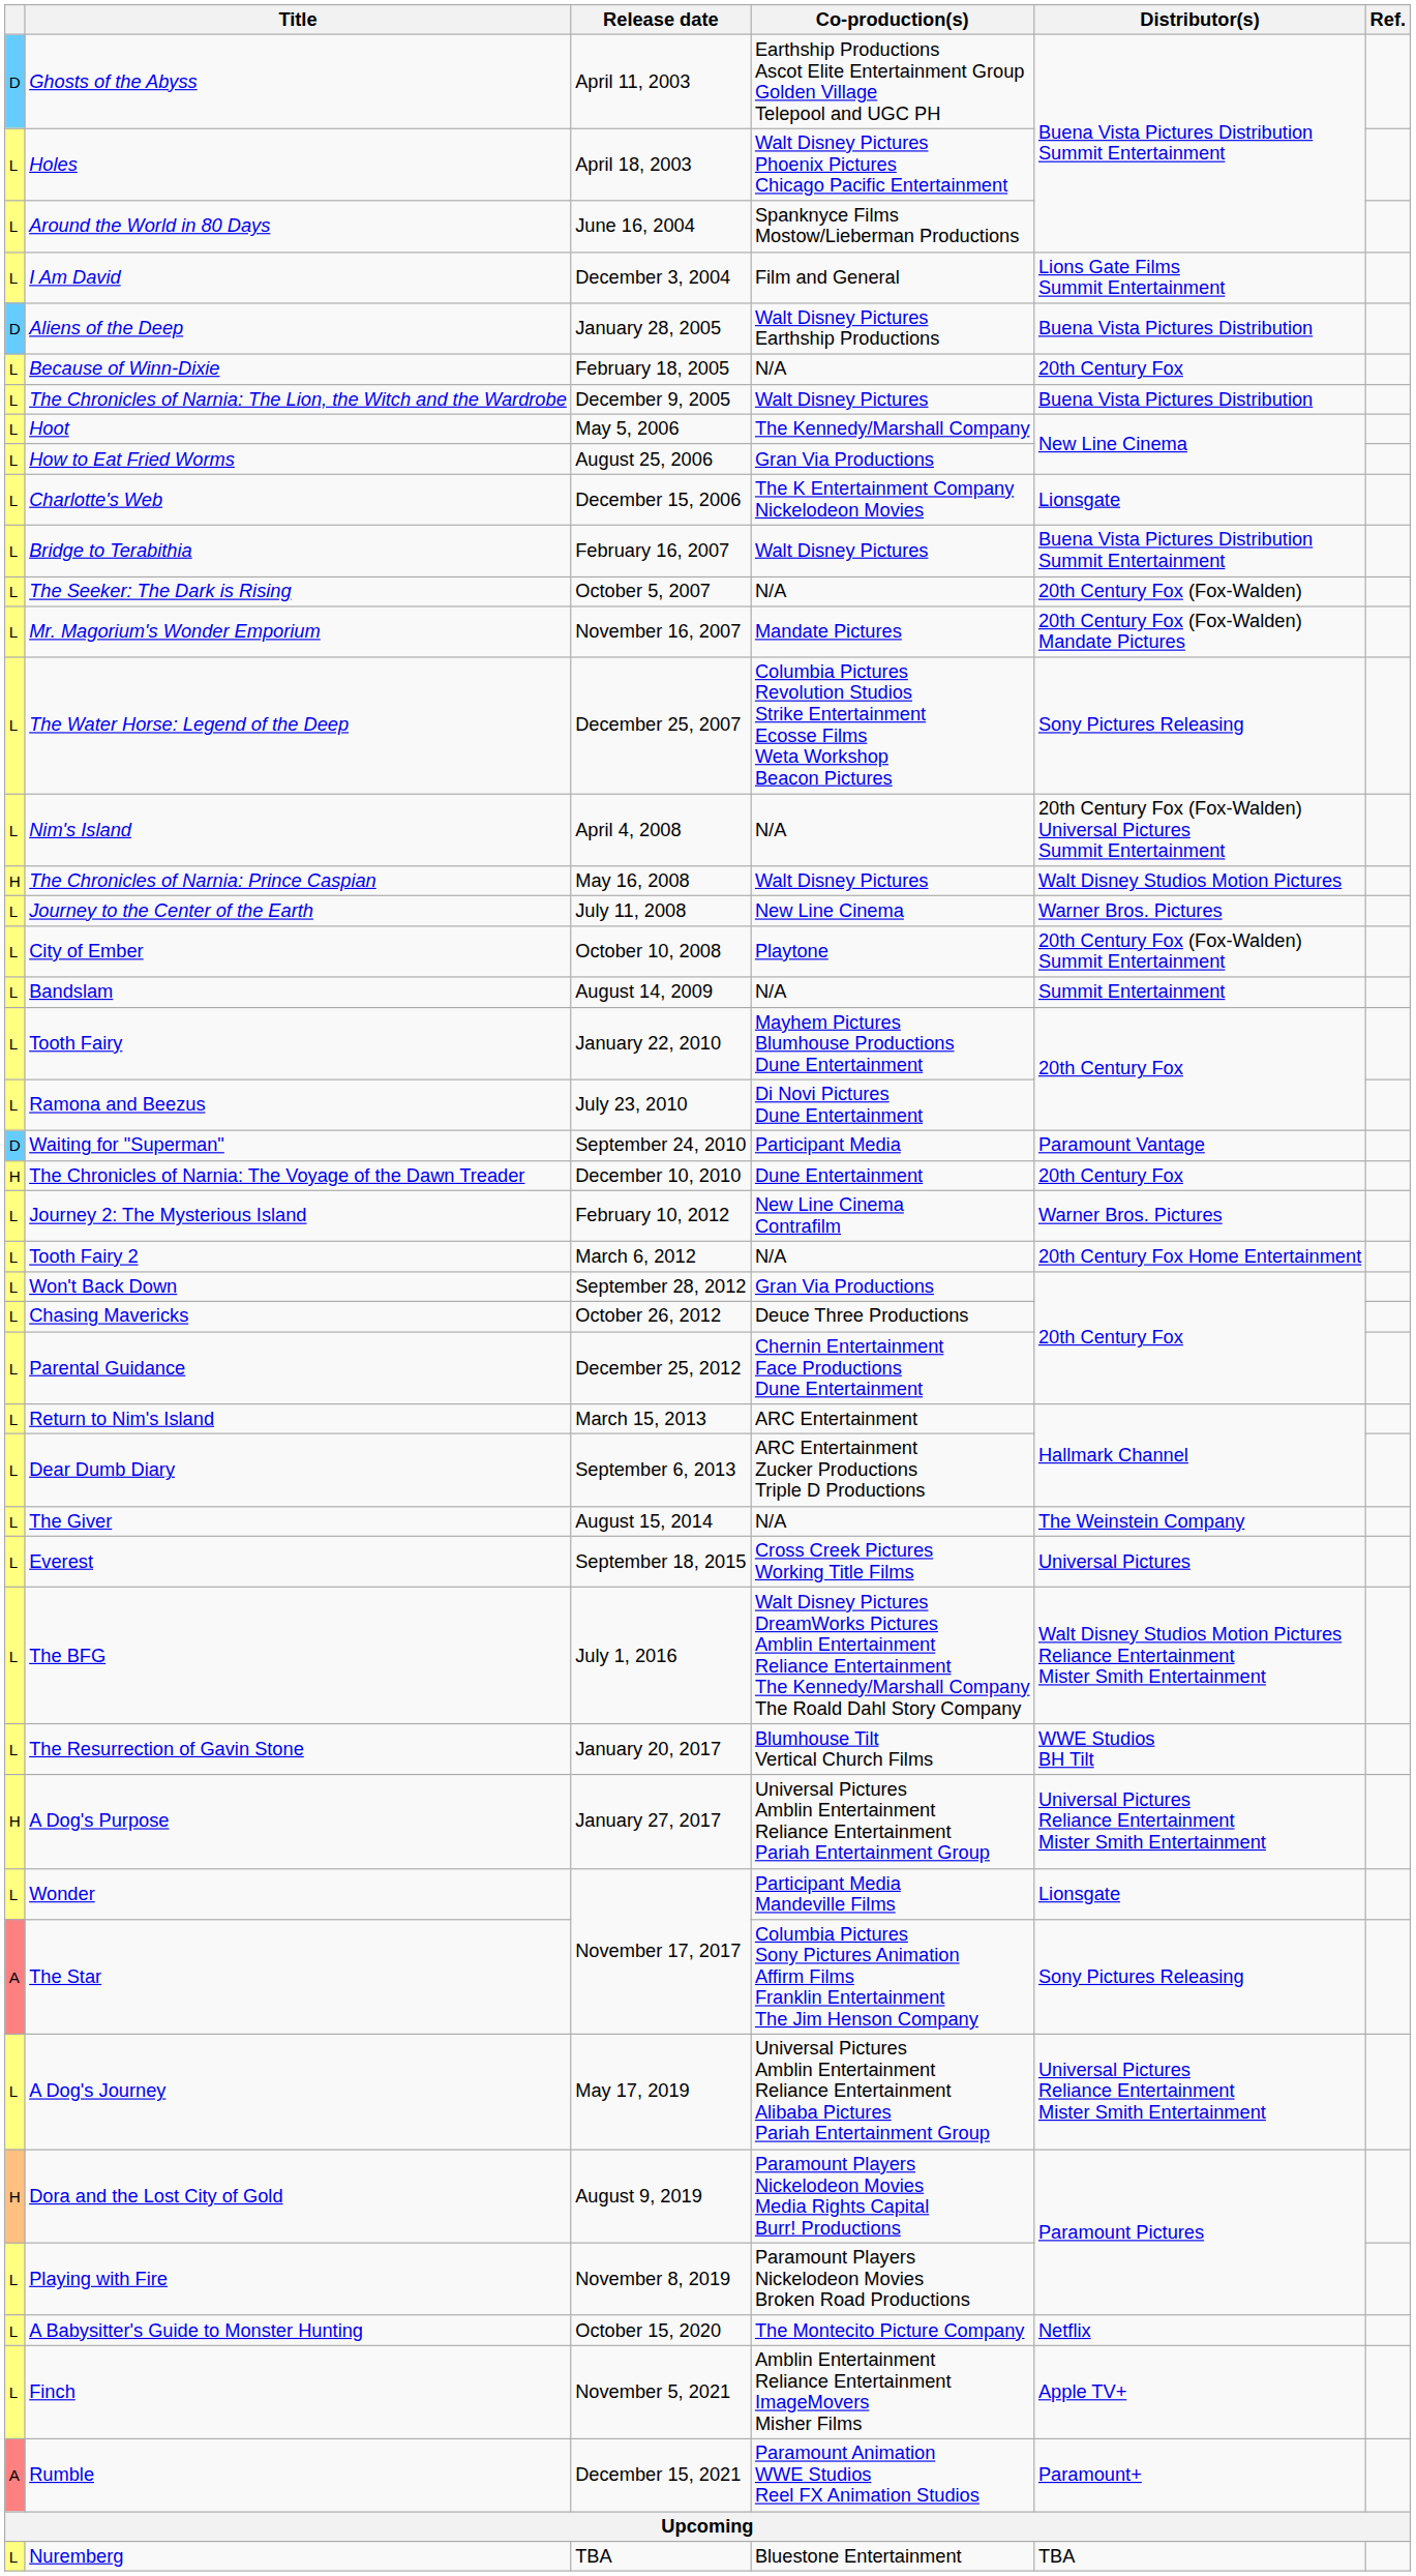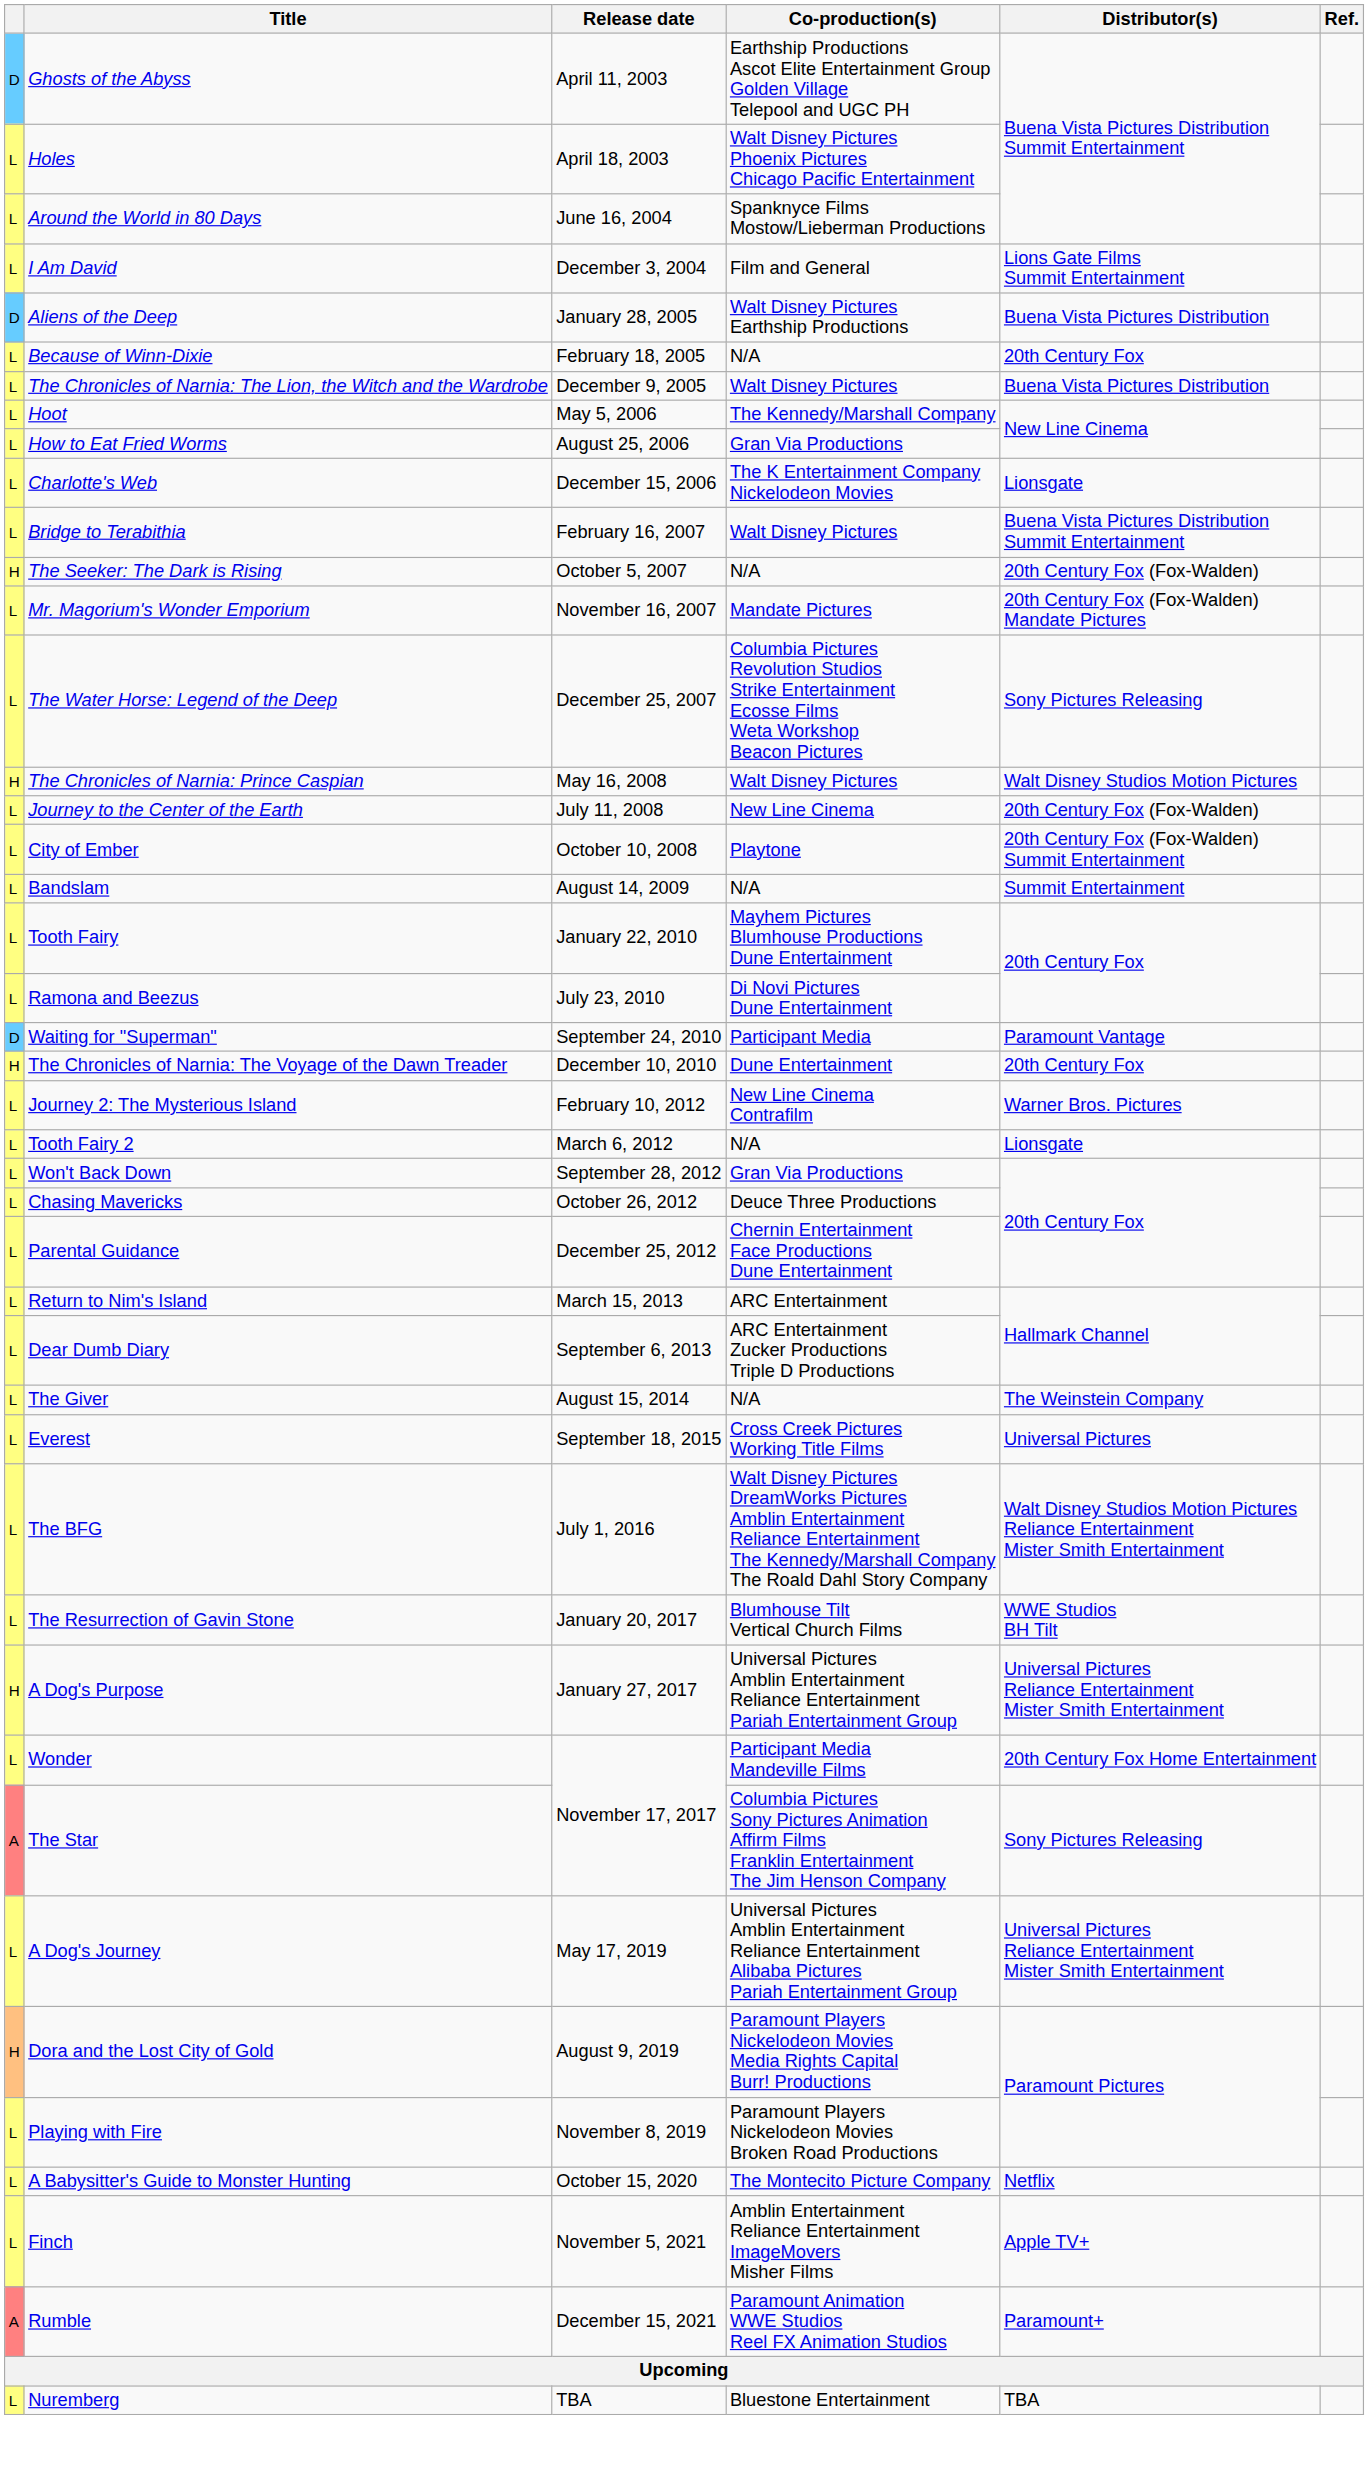The Seeker: The Dark is Rising | column 1: L -> H
- row: L | Nim's Island | April 4, 2008 | N/A | 20th Century Fox (Fox-Walden) Universal Pictures Summit Entertainment
Journey to the Center of the Earth | Distributor(s): Warner Bros. Pictures -> 20th Century Fox (Fox-Walden)
Tooth Fairy 2 | Distributor(s): 20th Century Fox Home Entertainment -> Lionsgate
Wonder | Distributor(s): Lionsgate -> 20th Century Fox Home Entertainment
